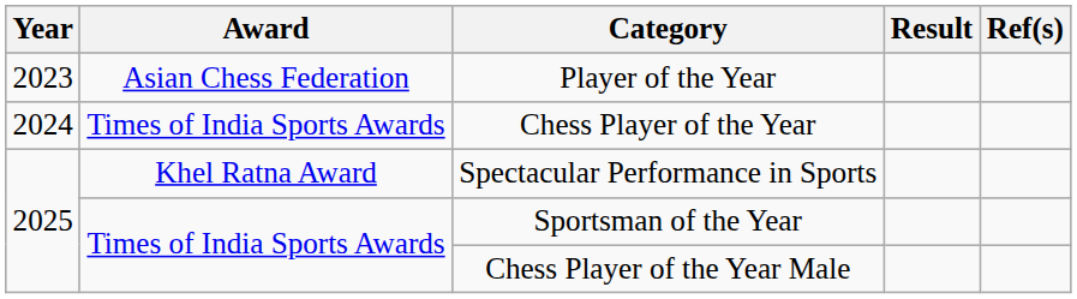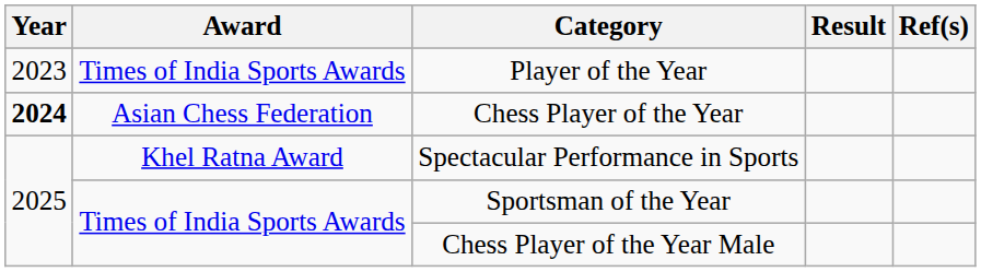Player of the Year | Award: Asian Chess Federation -> Times of India Sports Awards
Chess Player of the Year | Year: normal -> bold
Chess Player of the Year | Award: Times of India Sports Awards -> Asian Chess Federation
